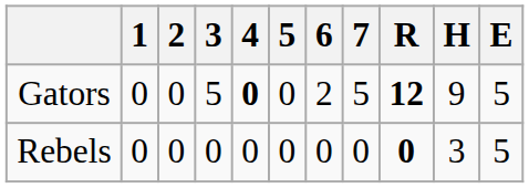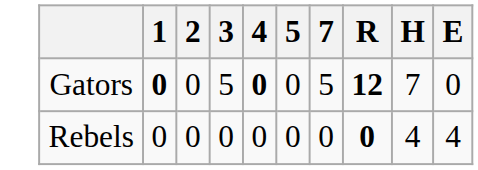- column: 6 | 2 | 0
Gators | 1: normal -> bold
Gators | H: 9 -> 7
Gators | E: 5 -> 0
Rebels | H: 3 -> 4
Rebels | E: 5 -> 4
